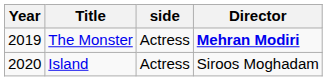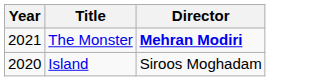- column: side | Actress | Actress
The Monster | Year: 2019 -> 2021
